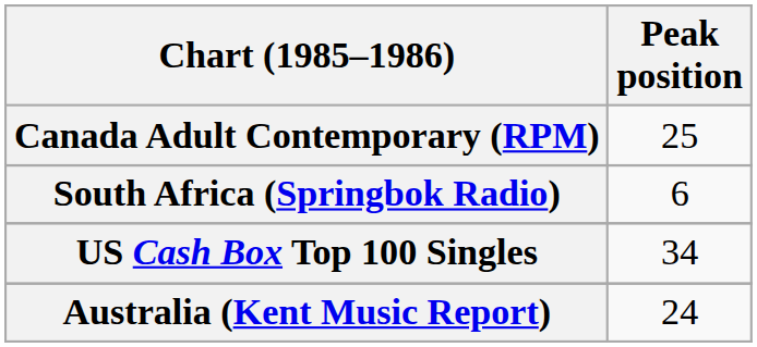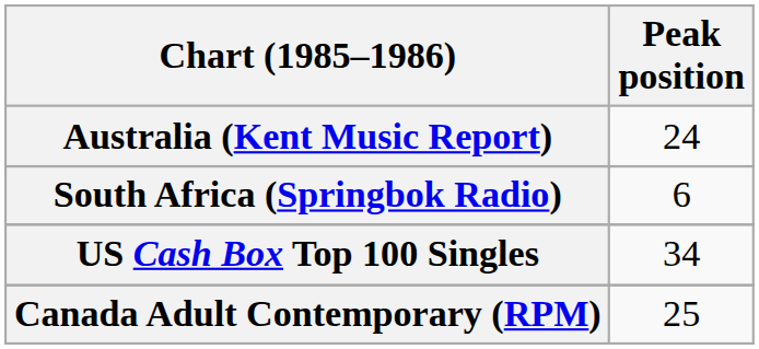rows swapped: Australia (Kent Music Report) <-> Canada Adult Contemporary (RPM)
